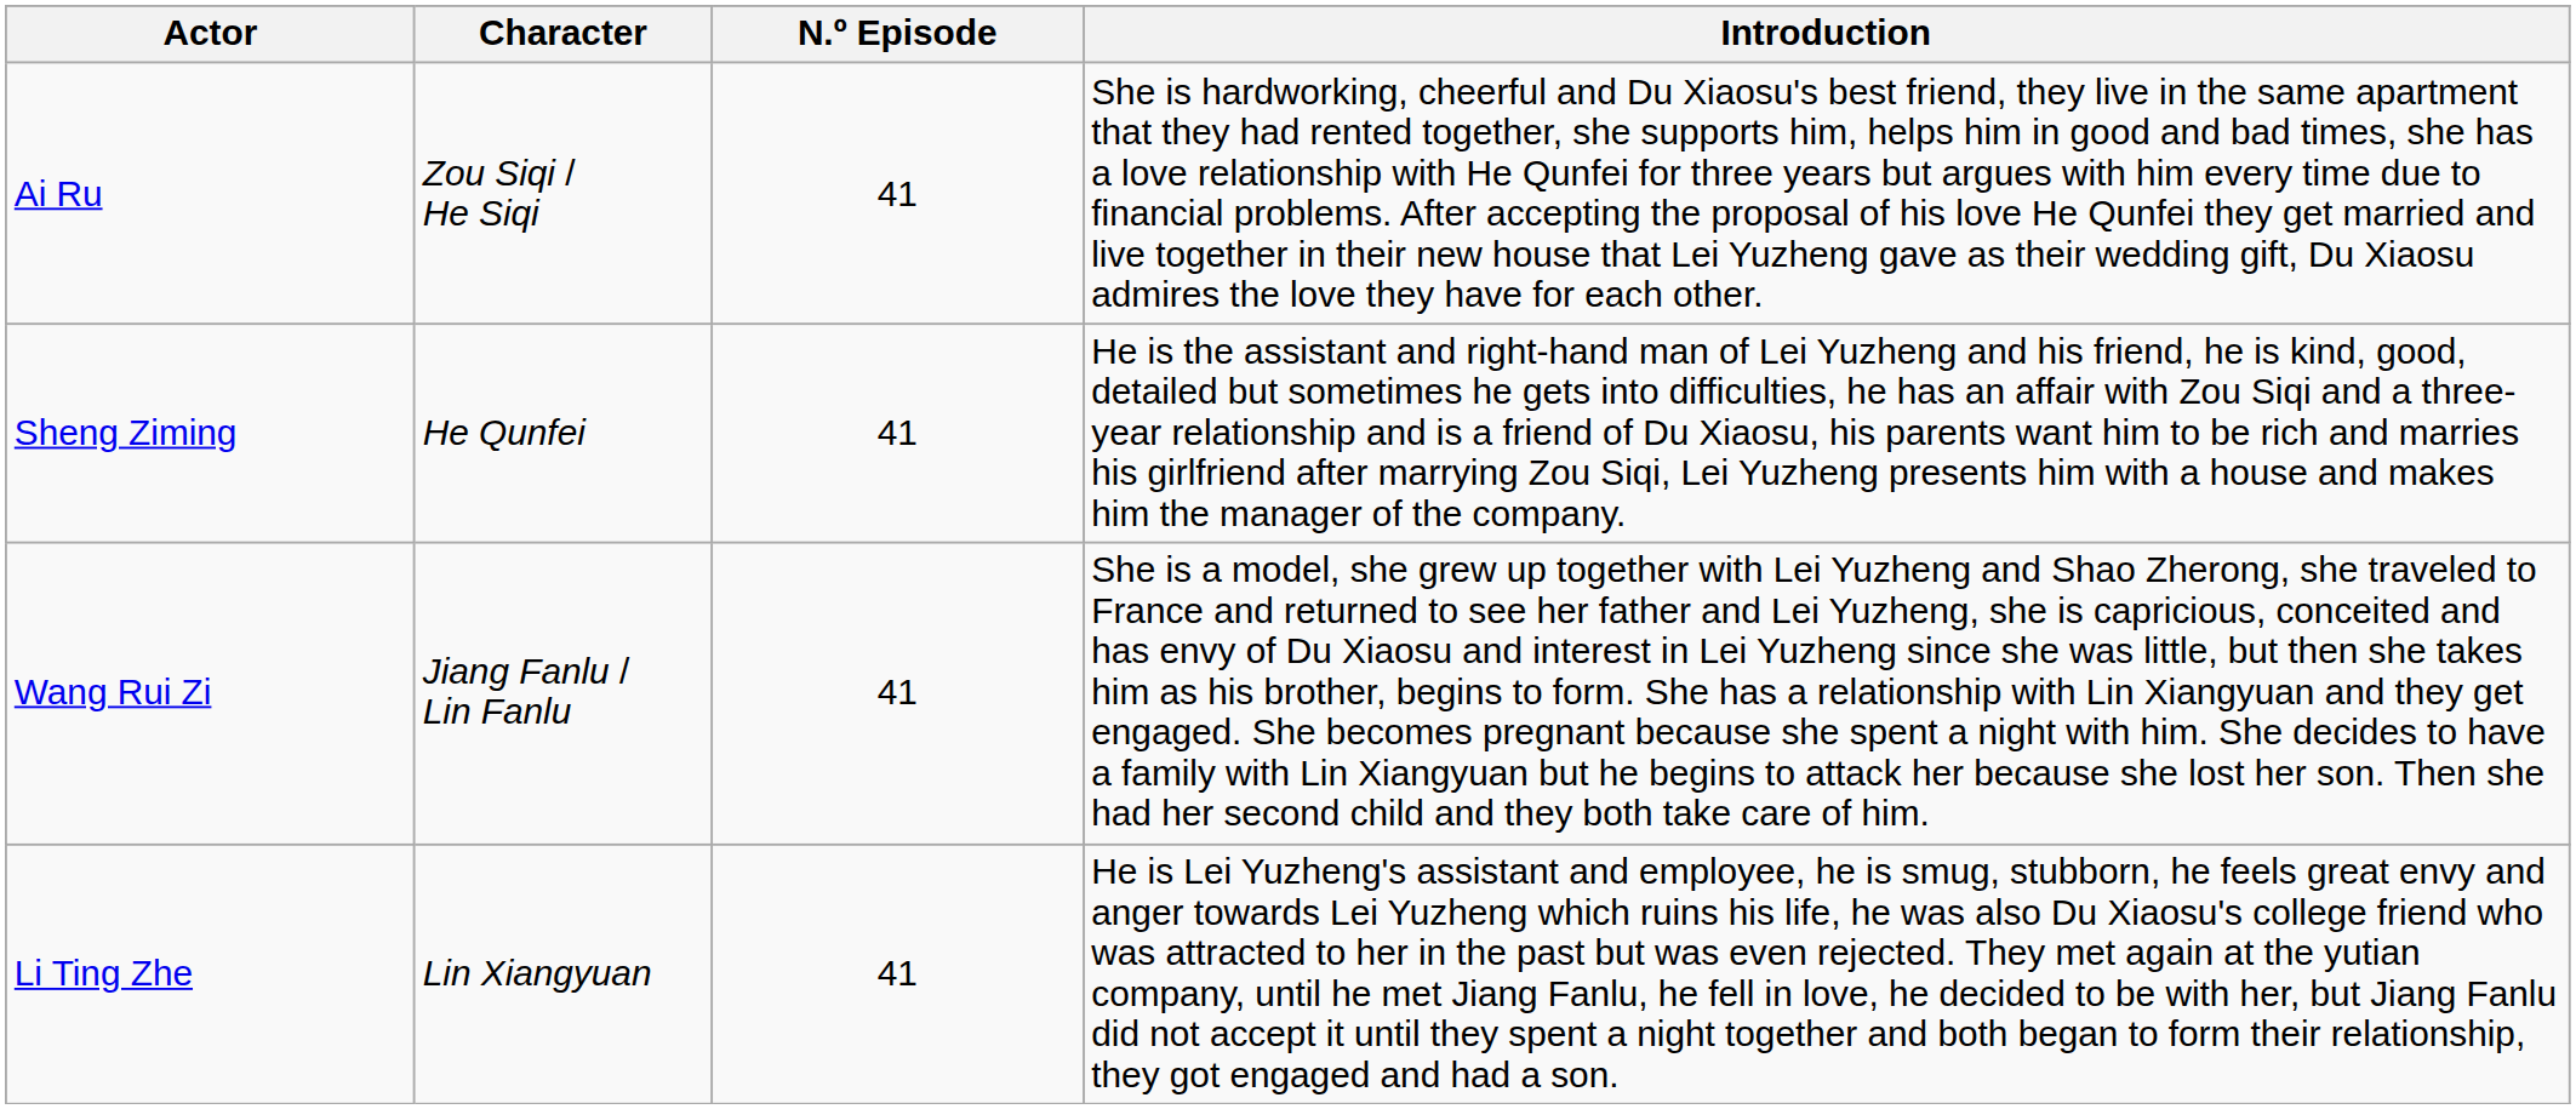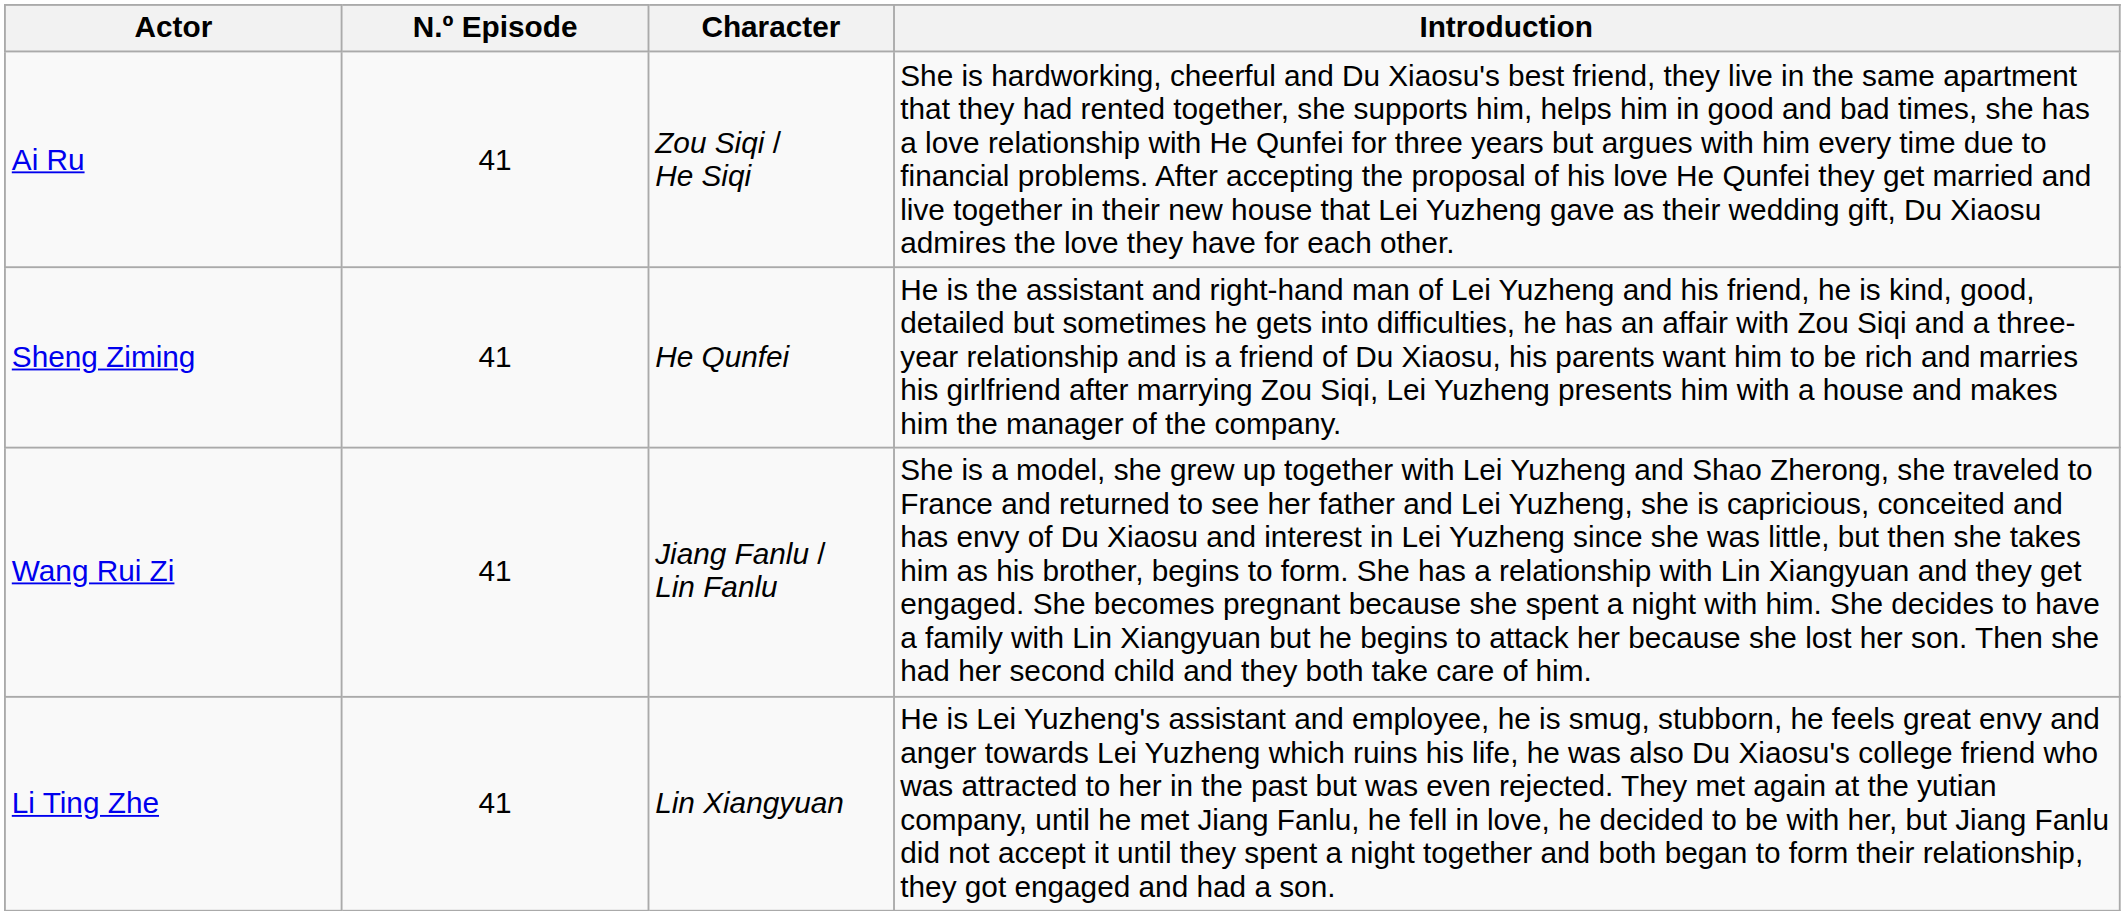columns swapped: Character <-> N.º Episode
